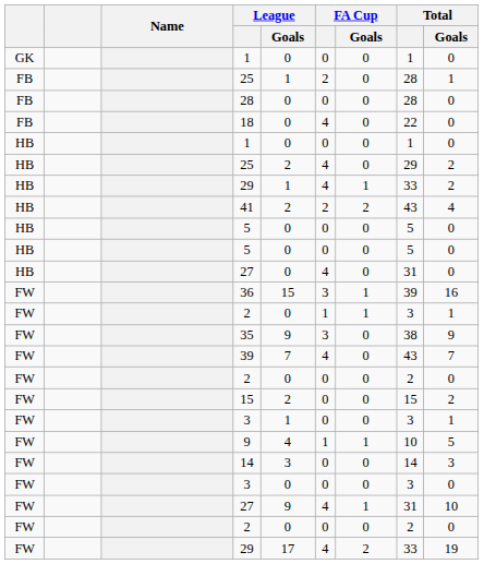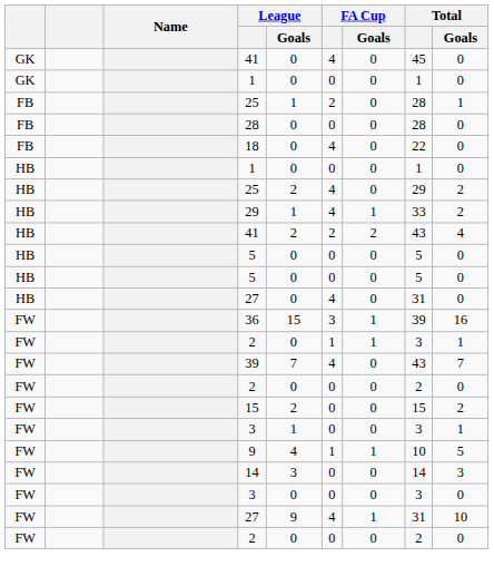+ row: GK | 41 | 0 | 4 | 0 | 45 | 0
- row: FW | 35 | 9 | 3 | 0 | 38 | 9
- row: FW | 29 | 17 | 4 | 2 | 33 | 19
